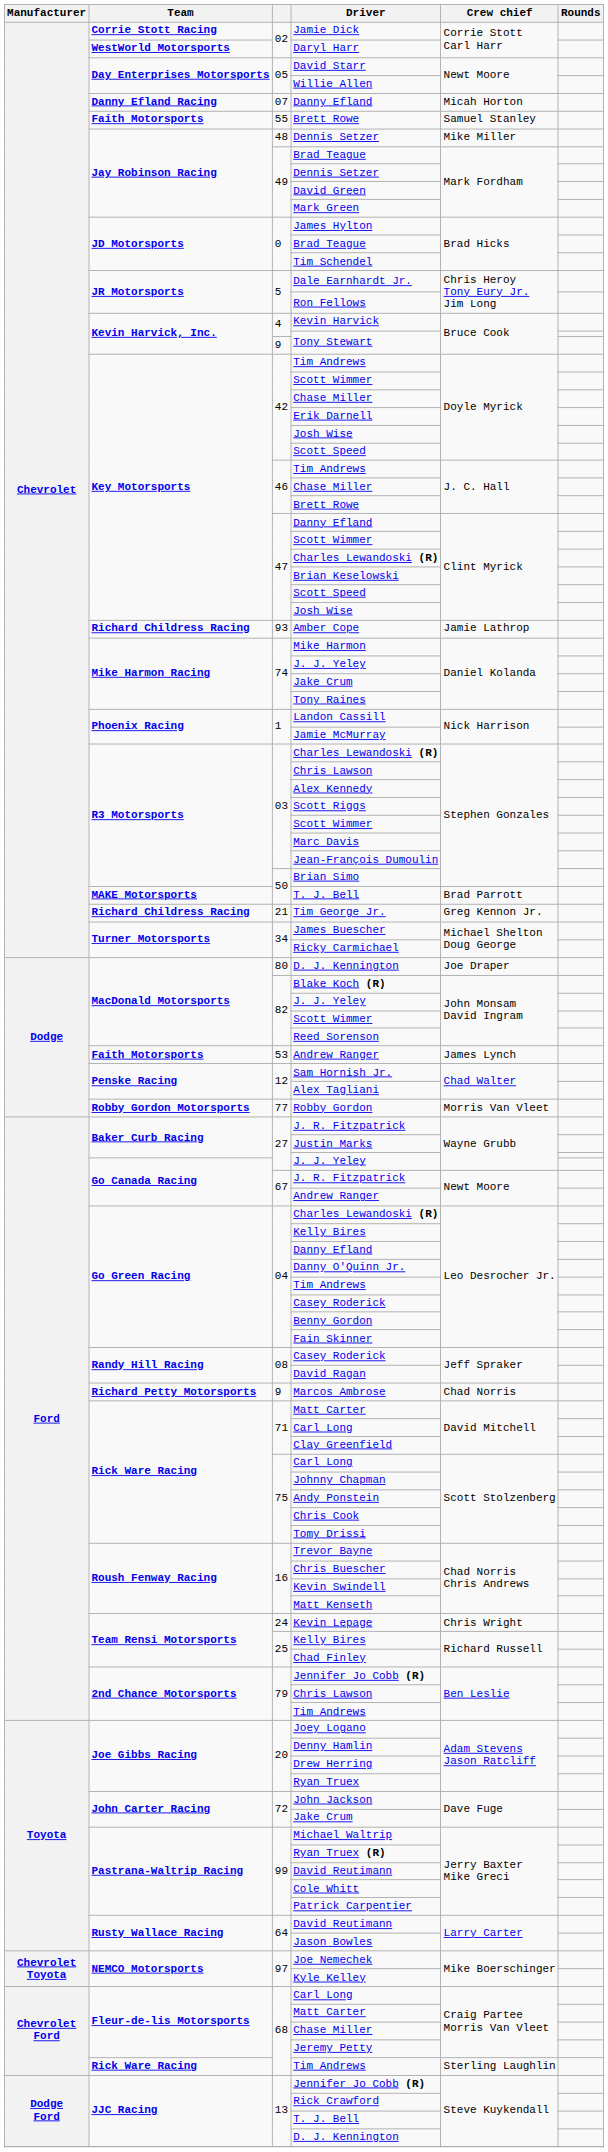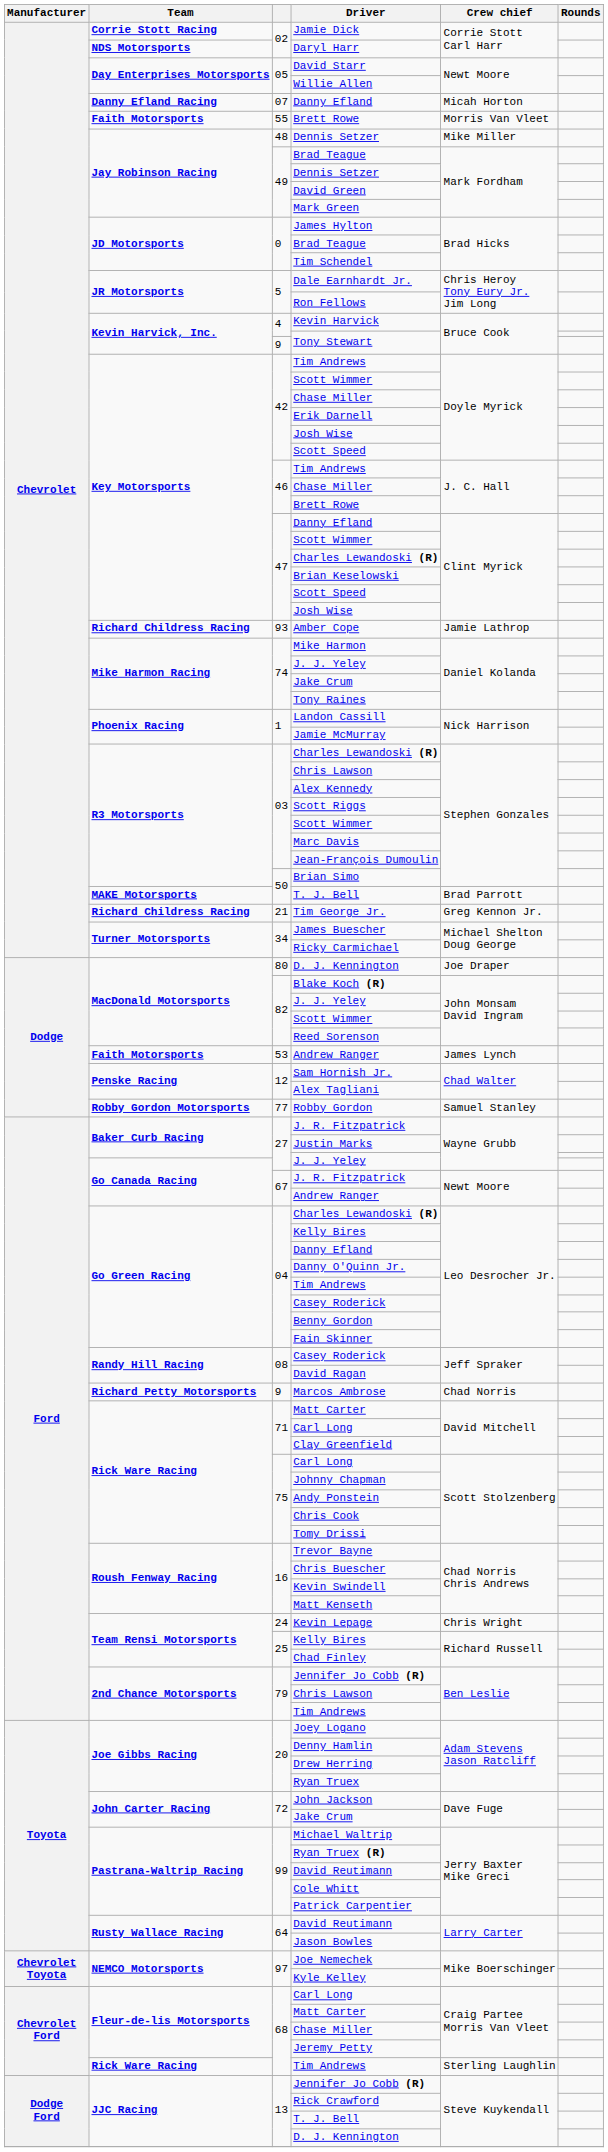Daryl Harr | Team: WestWorld Motorsports -> NDS Motorsports
55 / Brett Rowe | Crew chief: Samuel Stanley -> Morris Van Vleet
Robby Gordon | Crew chief: Morris Van Vleet -> Samuel Stanley
